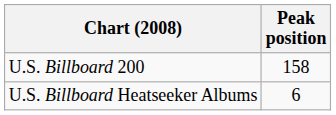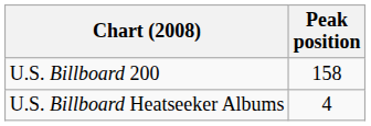U.S. Billboard Heatseeker Albums | Peak position: 6 -> 4
